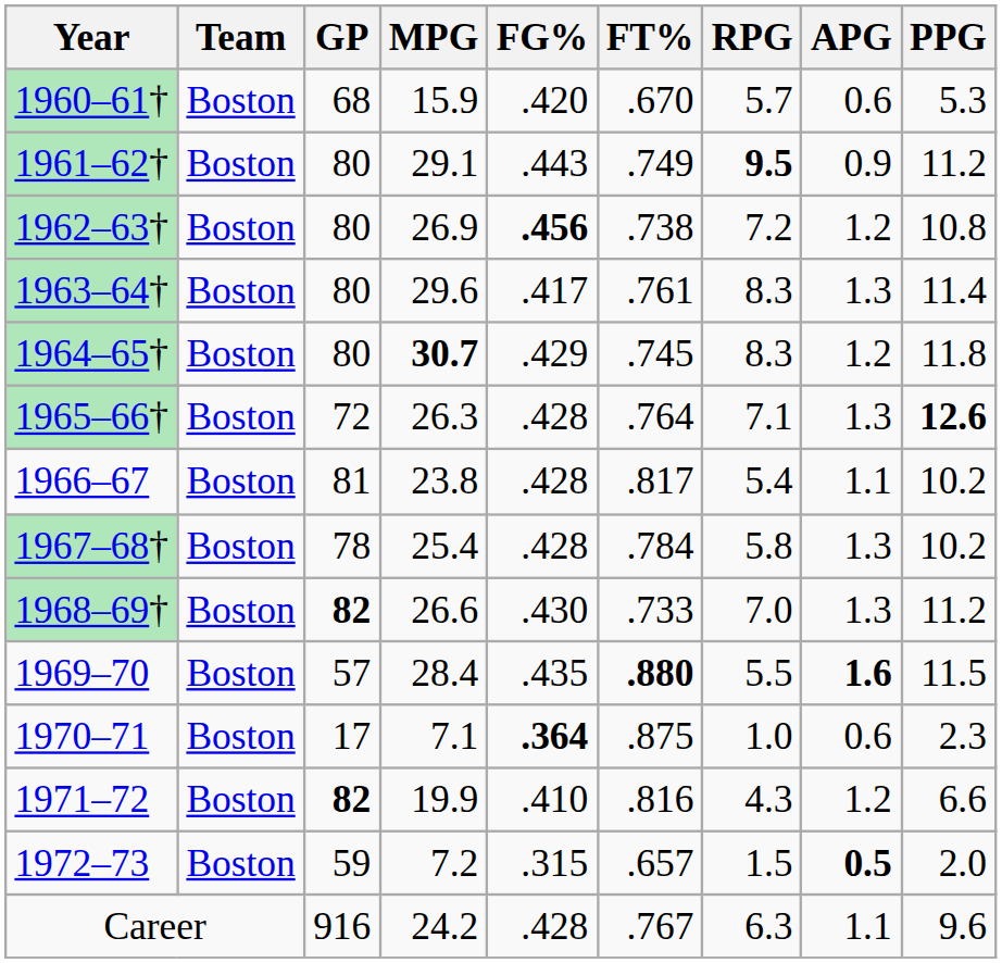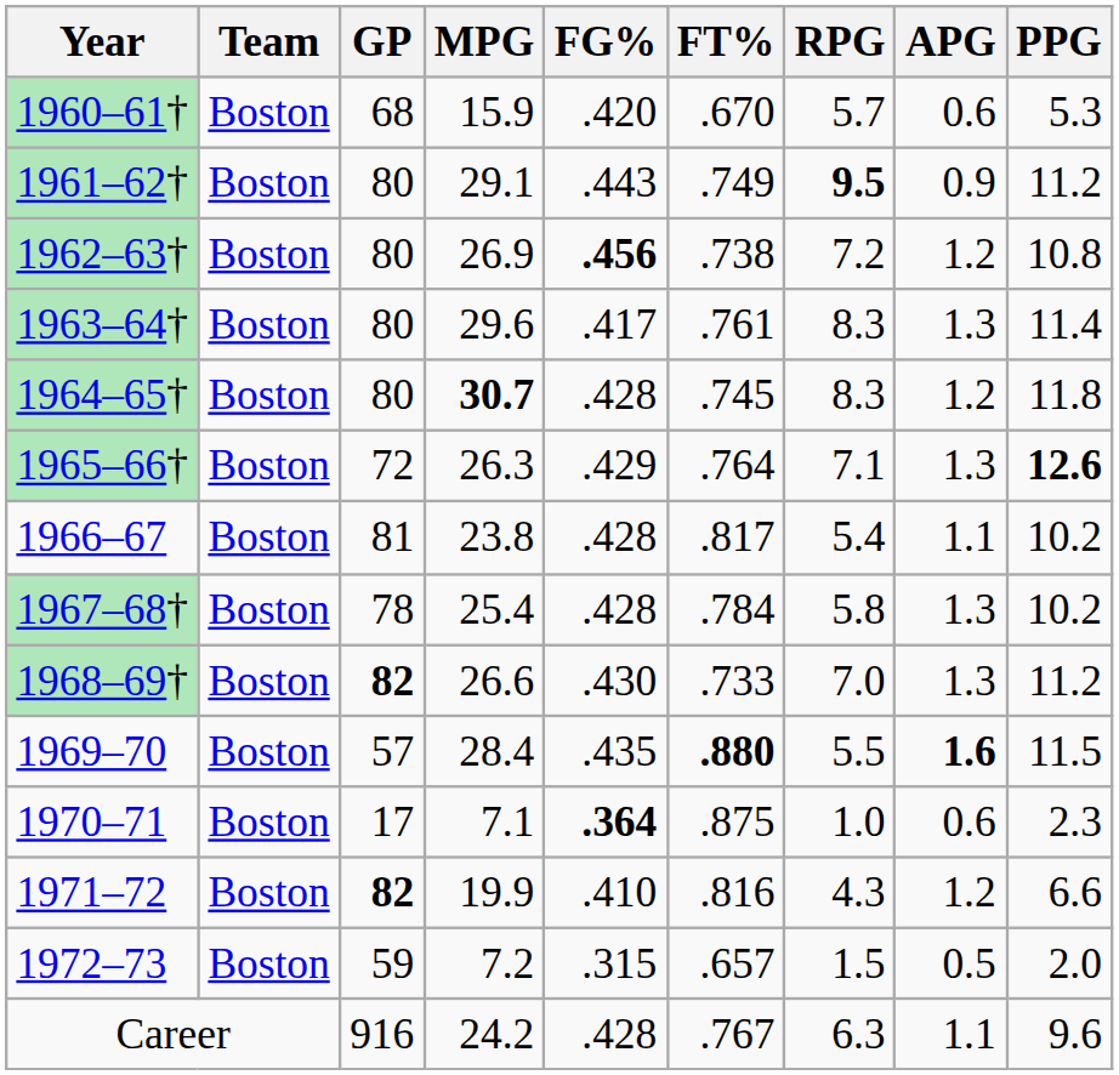1964–65† | FG%: .429 -> .428
1965–66† | FG%: .428 -> .429
1972–73 | APG: bold -> normal
